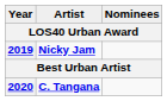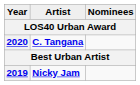rows swapped: 2019 <-> 2020
